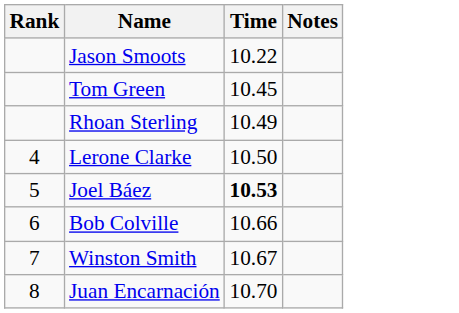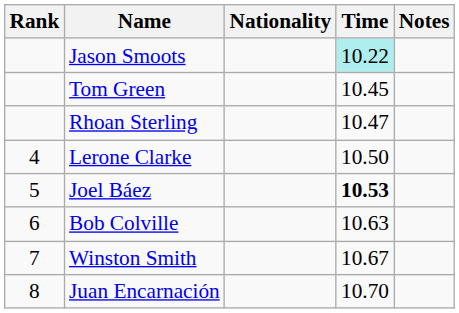+ column: Nationality
Jason Smoots | Time: no background -> paleturquoise background
Rhoan Sterling | Time: 10.49 -> 10.47
Bob Colville | Time: 10.66 -> 10.63
